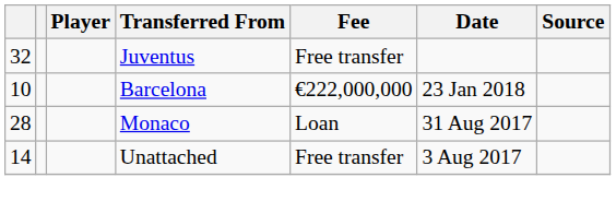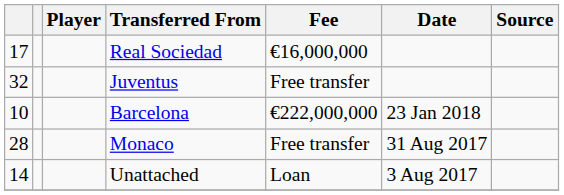+ row: 17 | Real Sociedad | €16,000,000
Monaco | Fee: Loan -> Free transfer
Unattached | Fee: Free transfer -> Loan
